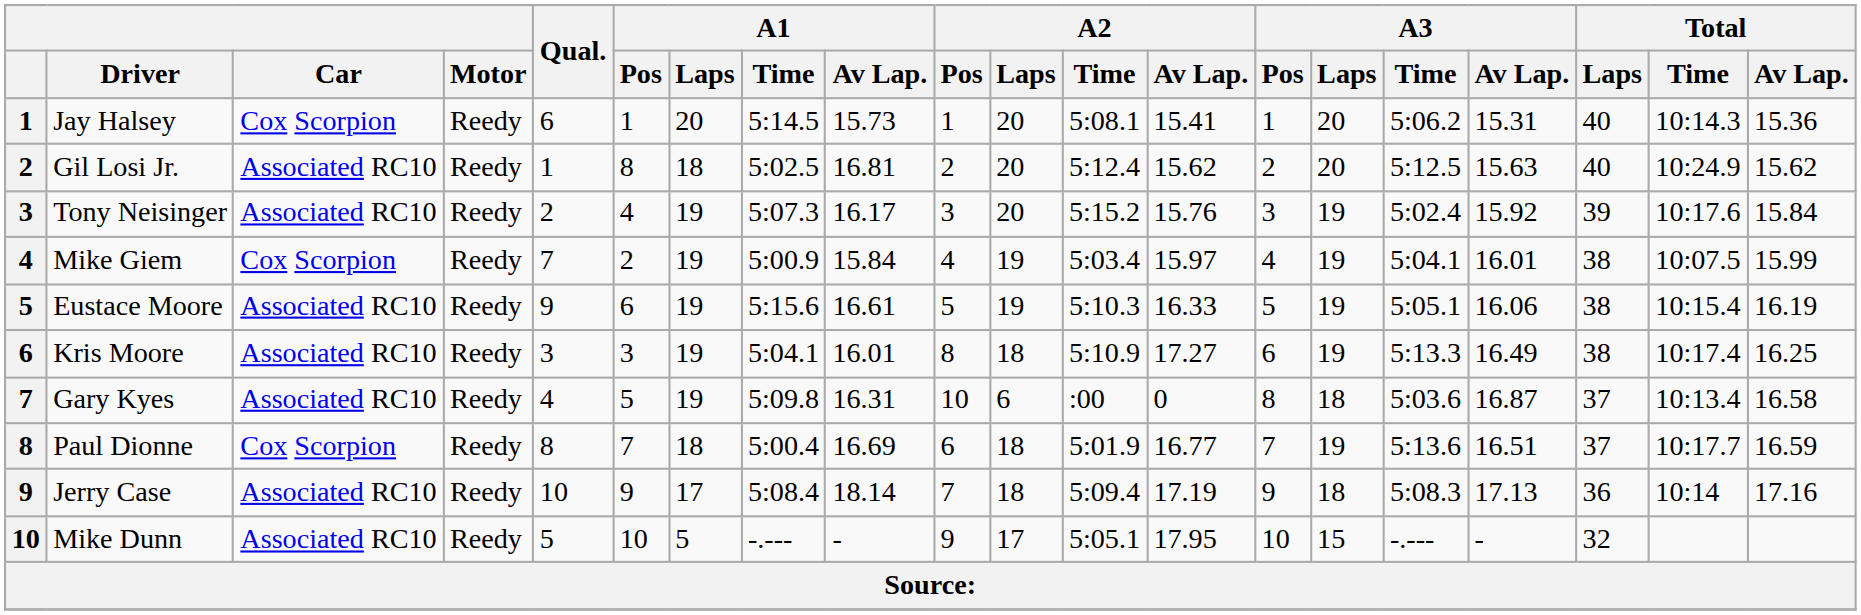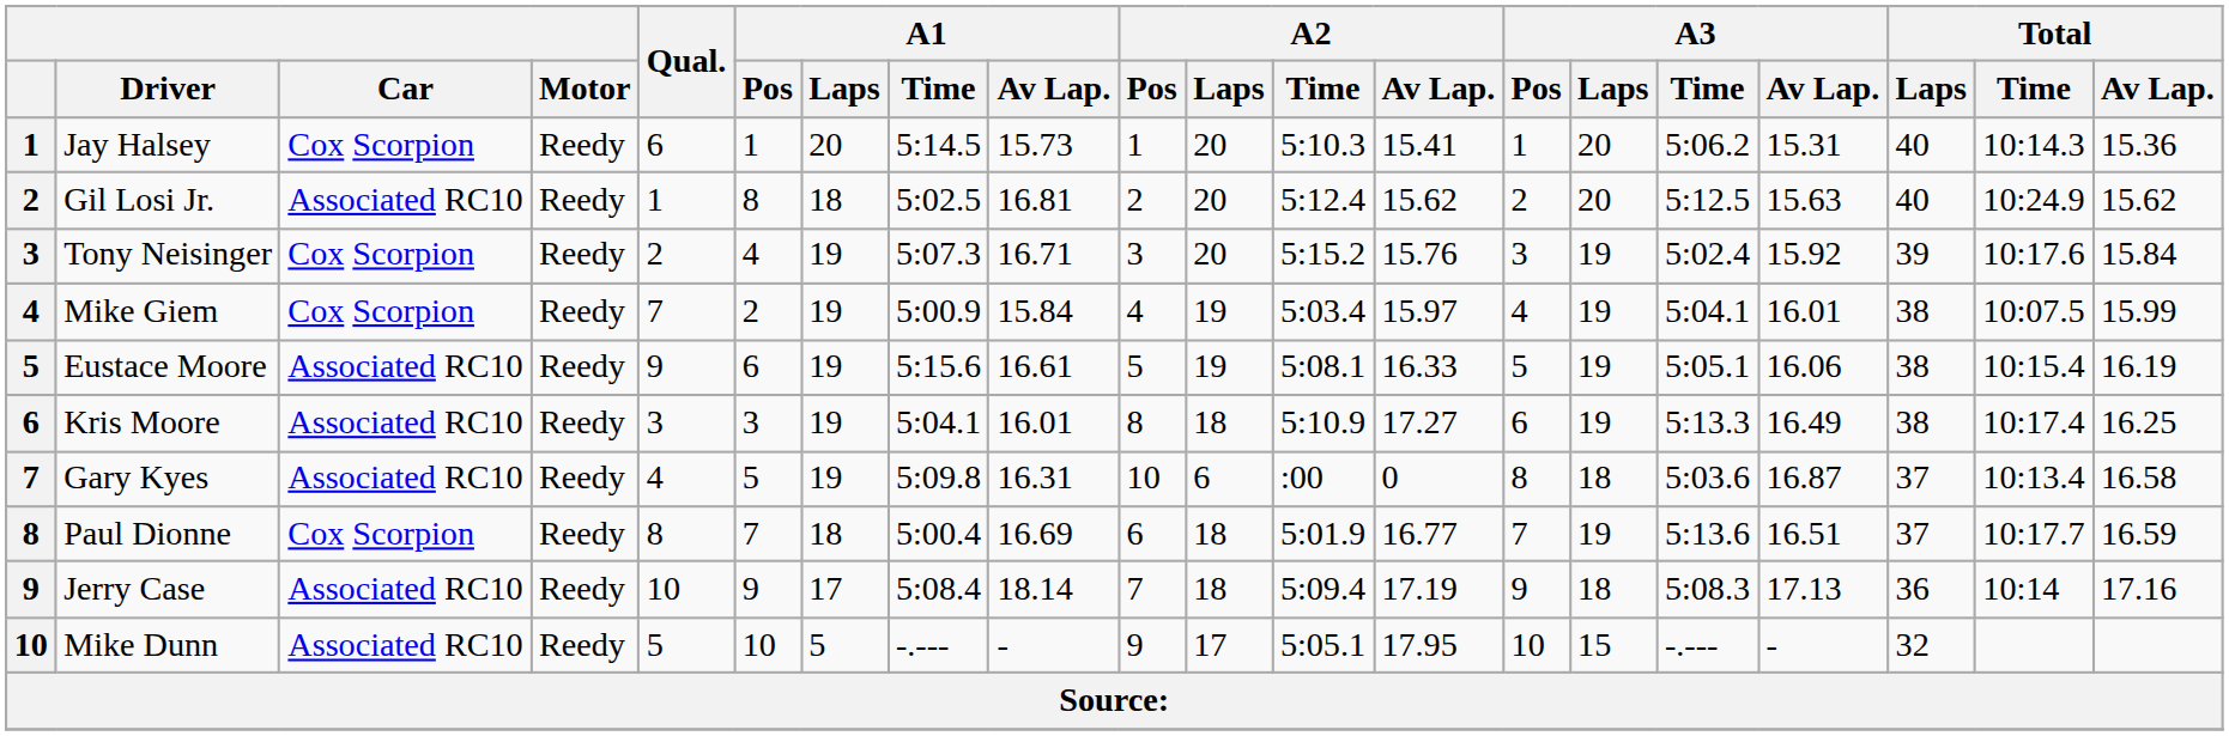Jay Halsey | A2 / Time: 5:08.1 -> 5:10.3
Tony Neisinger | Car: Associated RC10 -> Cox Scorpion
Tony Neisinger | A1 / Av Lap.: 16.17 -> 16.71
Eustace Moore | A2 / Time: 5:10.3 -> 5:08.1
